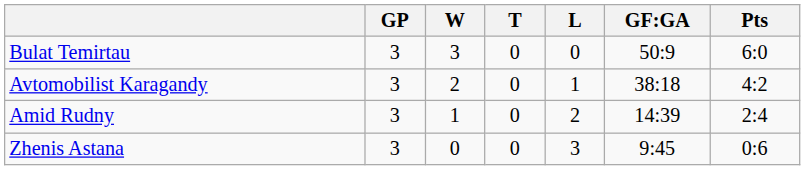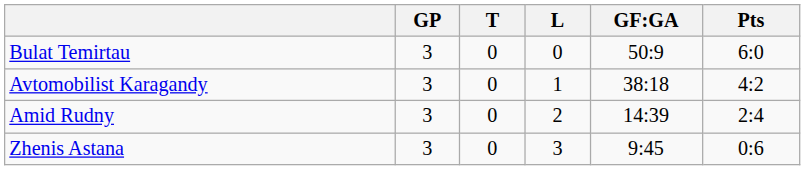- column: W | 3 | 2 | 1 | 0
